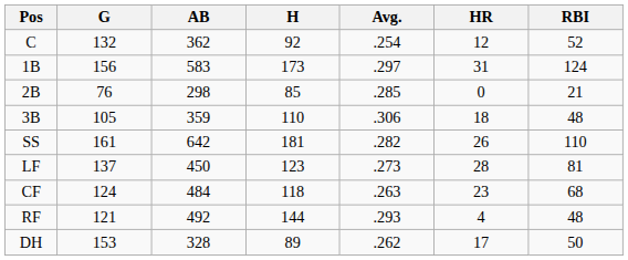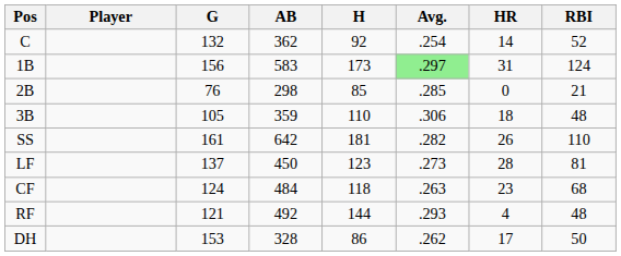+ column: Player
C | HR: 12 -> 14
1B | Avg.: no background -> lightgreen background
DH | H: 89 -> 86
